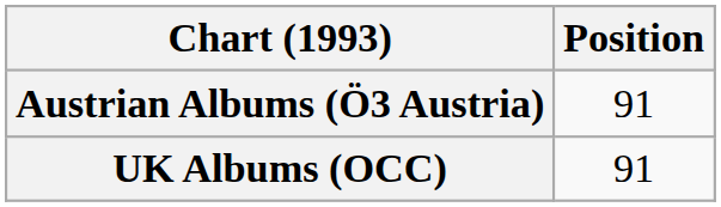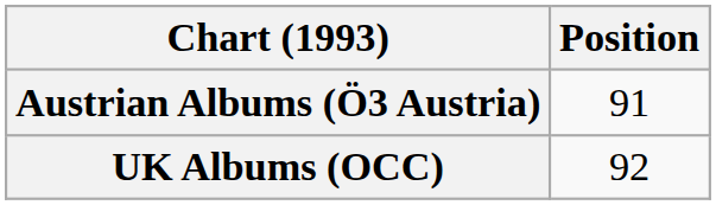UK Albums (OCC) | Position: 91 -> 92
